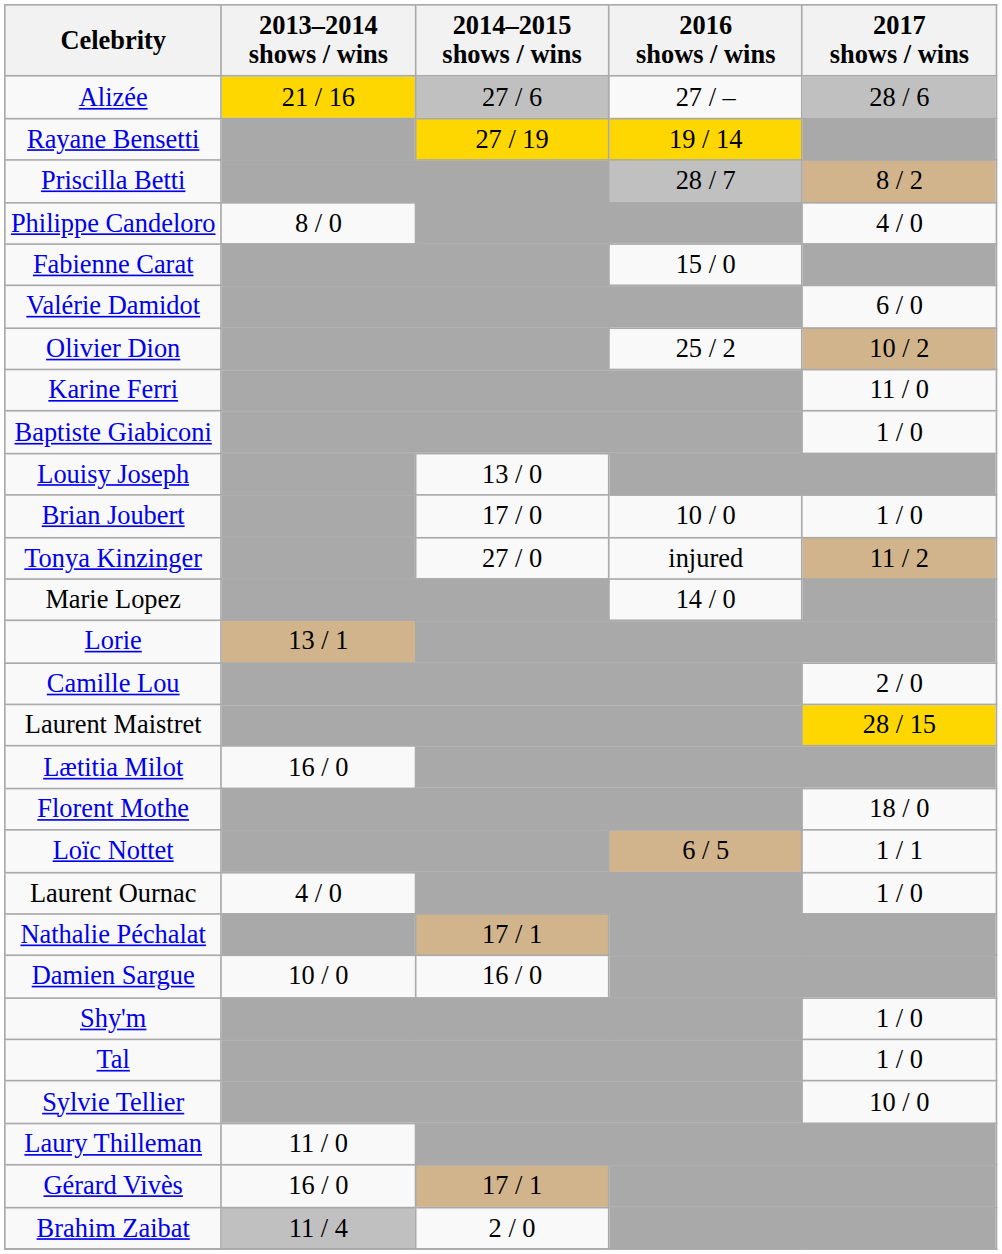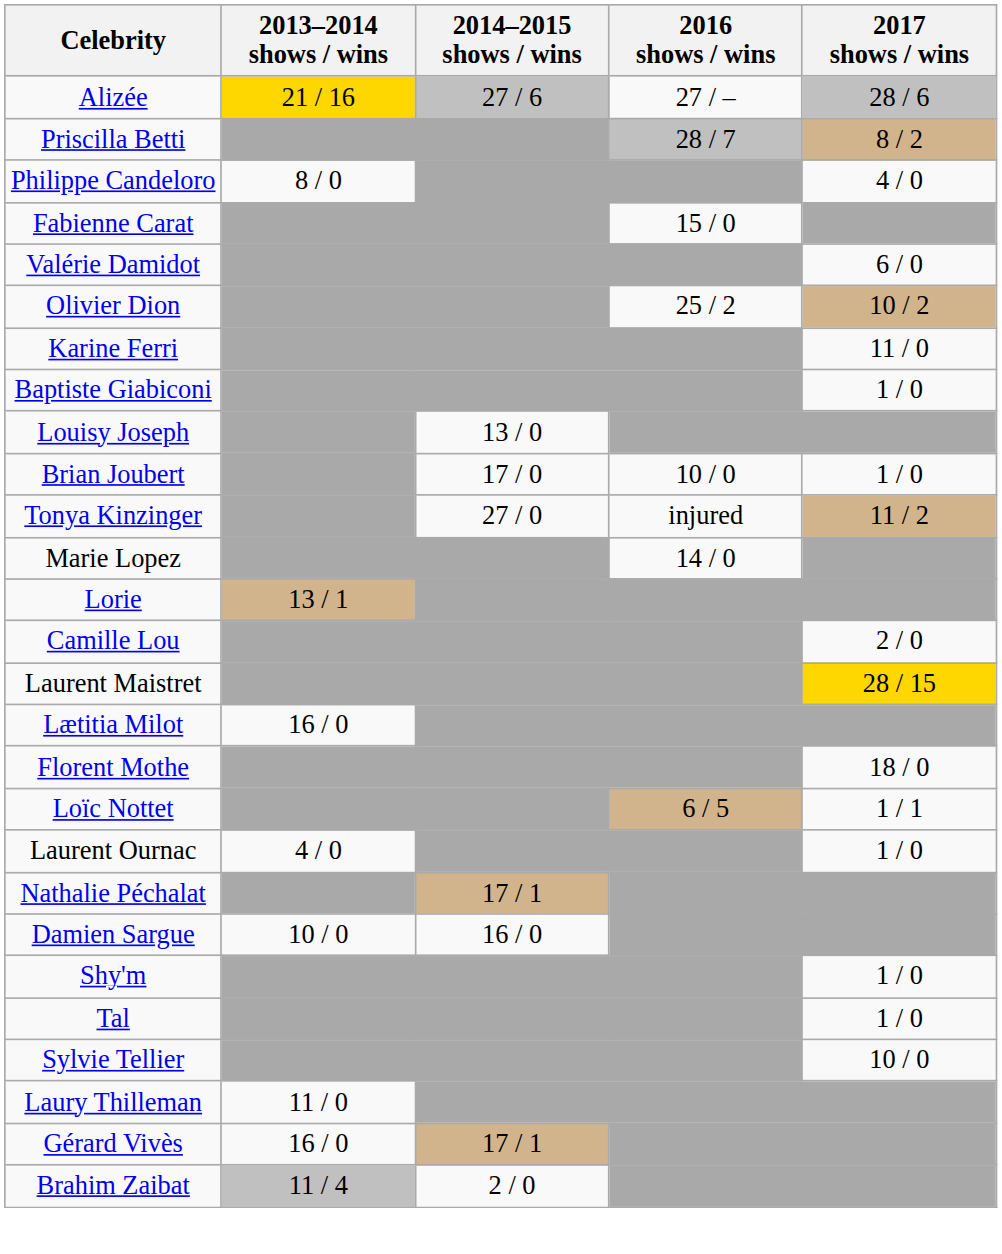- row: Rayane Bensetti | 27 / 19 | 19 / 14
